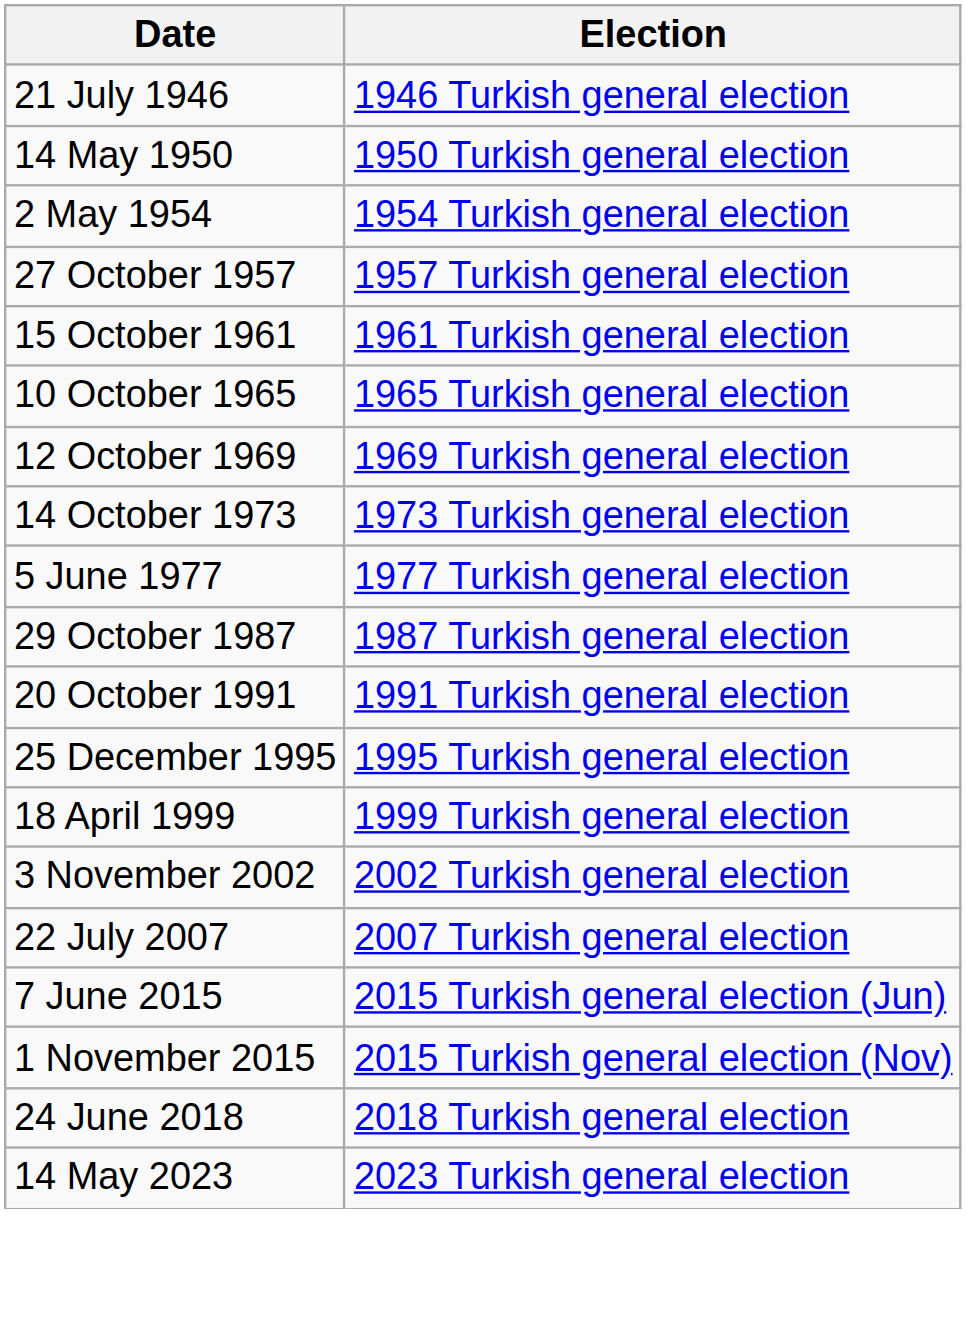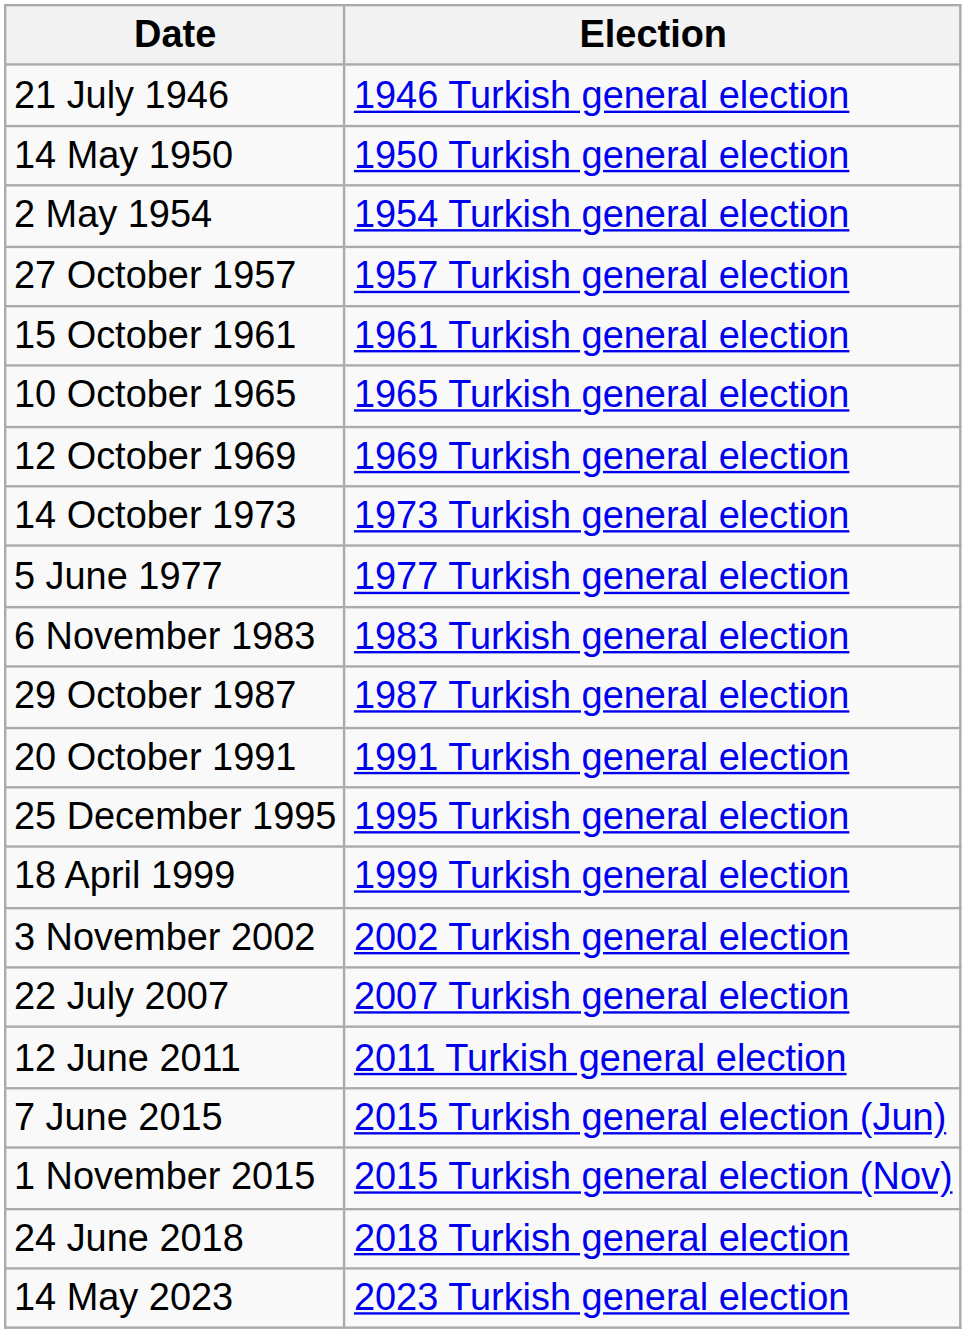+ row: 6 November 1983 | 1983 Turkish general election
+ row: 12 June 2011 | 2011 Turkish general election
